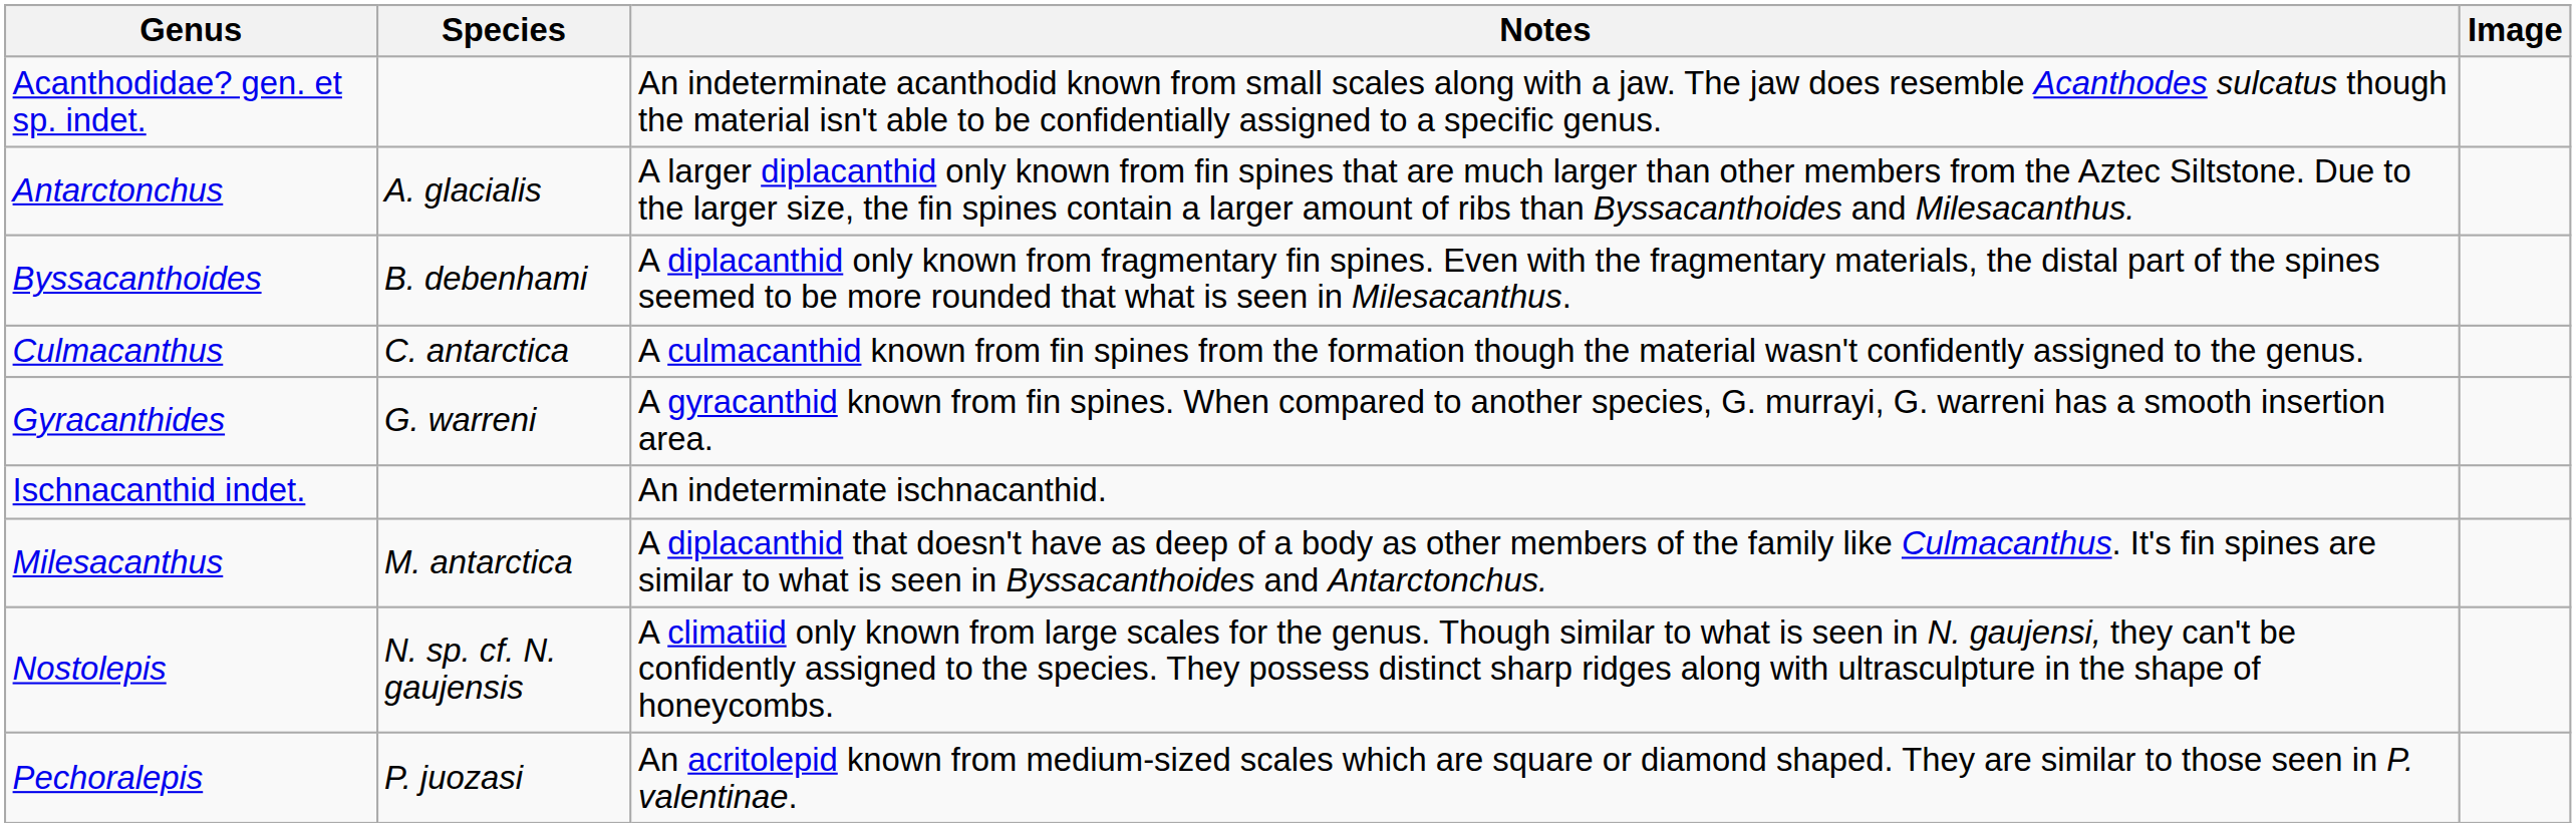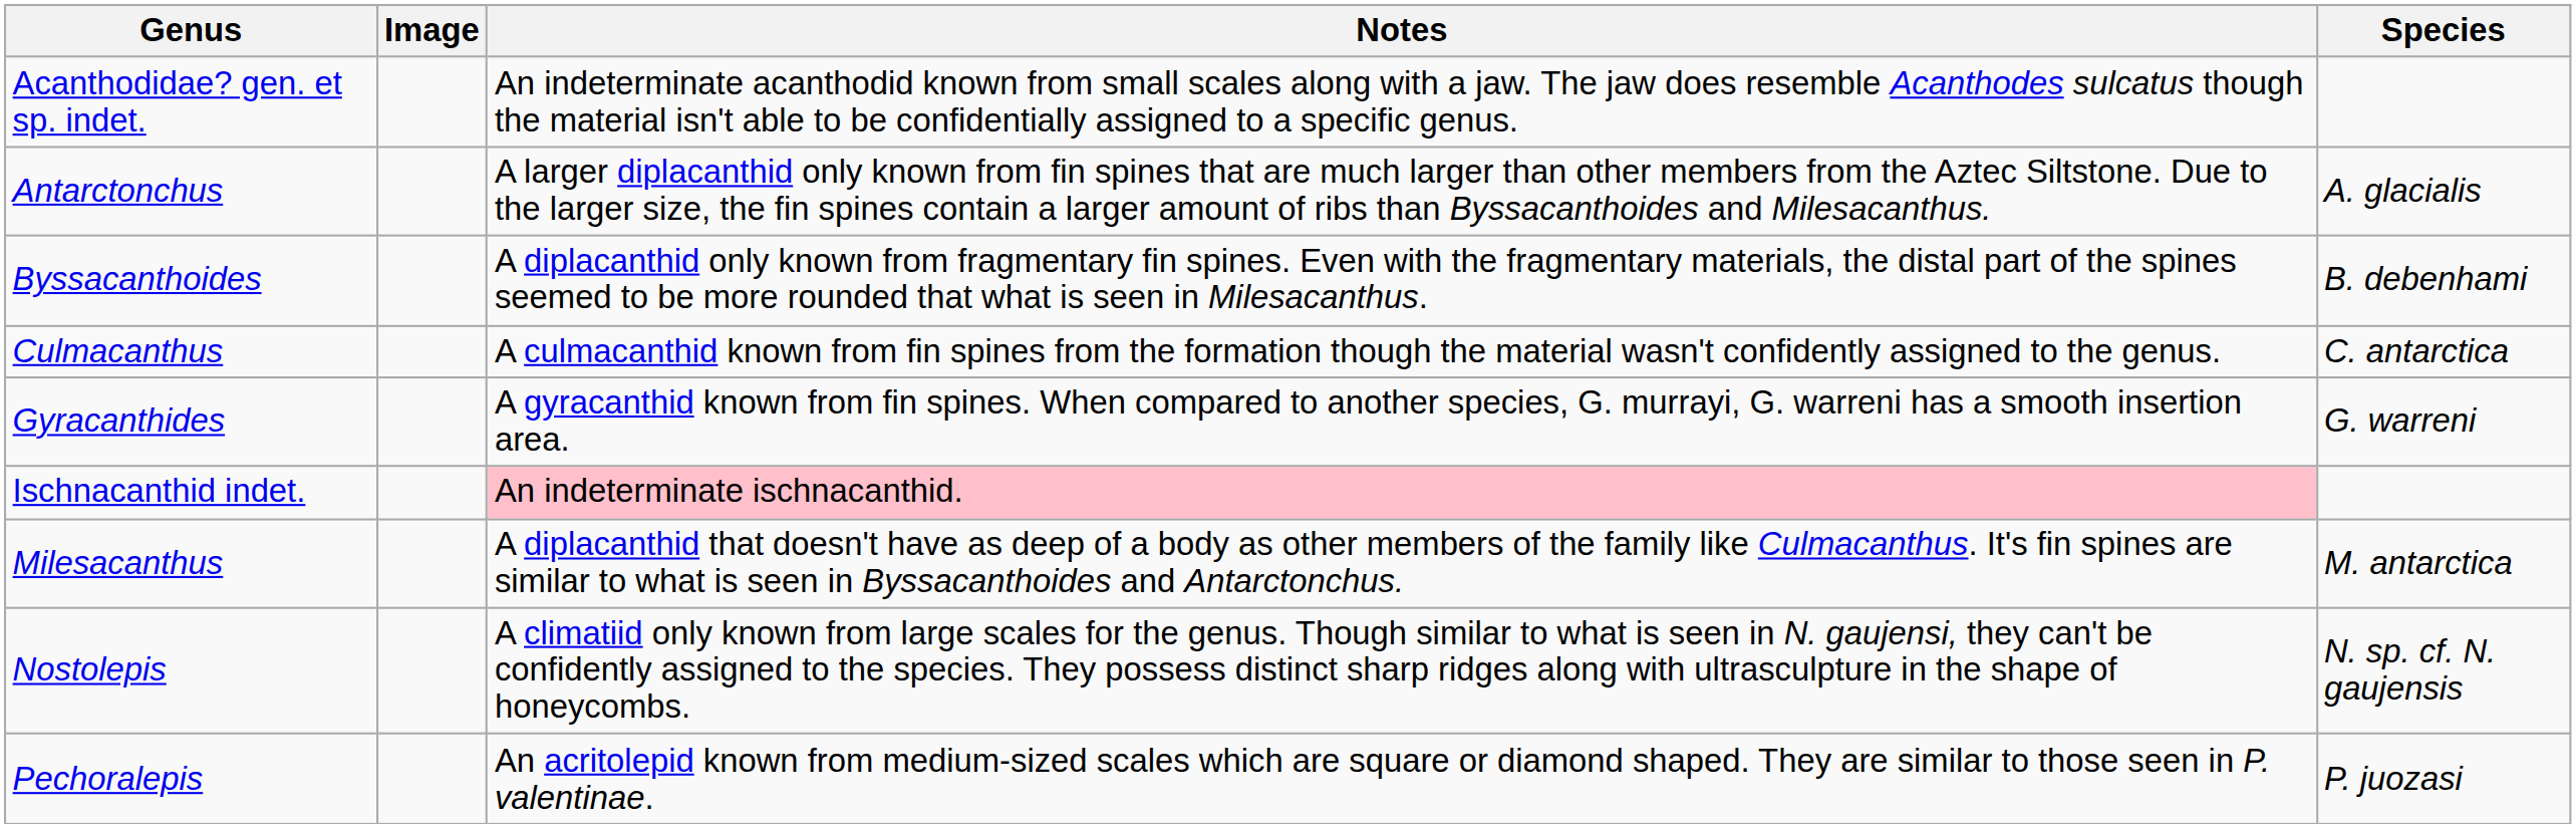columns swapped: Species <-> Image
Ischnacanthid indet. | Notes: no background -> pink background
